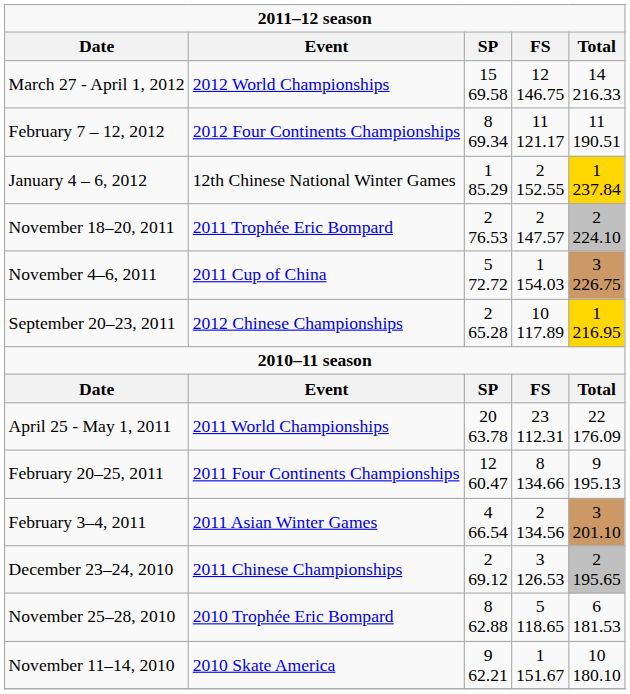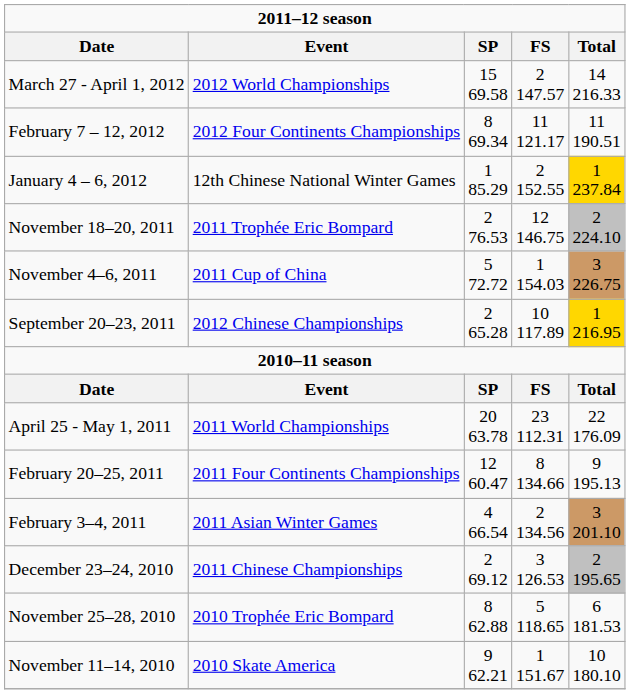March 27 - April 1, 2012 | FS: 12 146.75 -> 2 147.57
November 18–20, 2011 | FS: 2 147.57 -> 12 146.75
